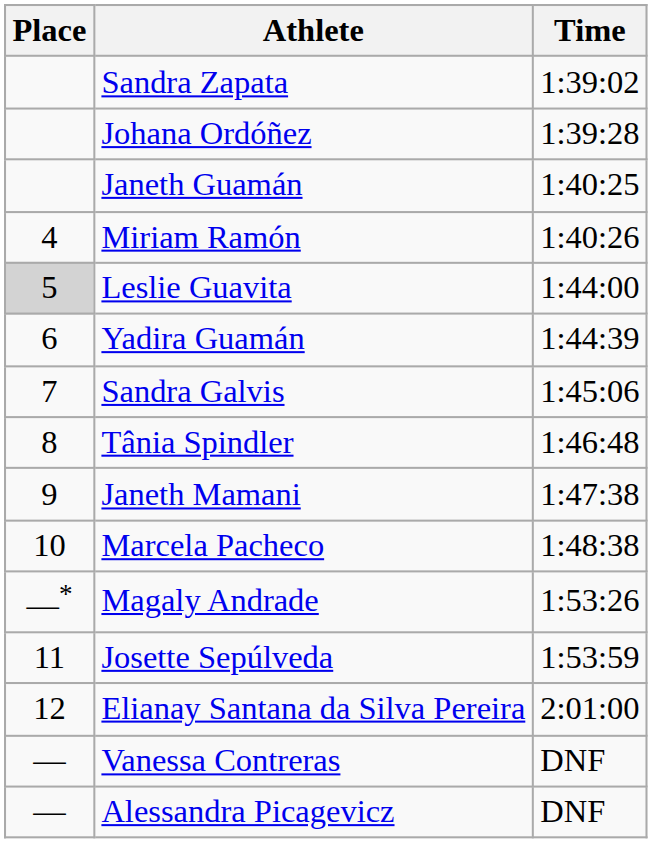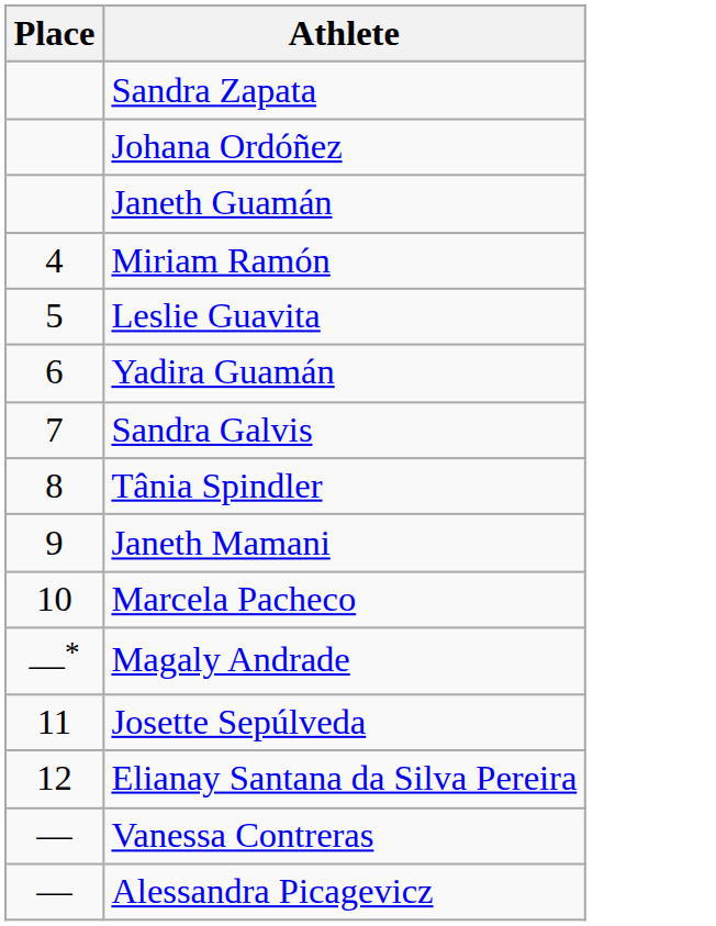- column: Time | 1:39:02 | 1:39:28 | 1:40:25 | 1:40:26 | 1:44:00 | 1:44:39 | 1:45:06 | 1:46:48 | 1:47:38 | 1:48:38 | 1:53:26 | 1:53:59 | 2:01:00 | DNF | DNF
Leslie Guavita | Place: lightgrey background -> no background
